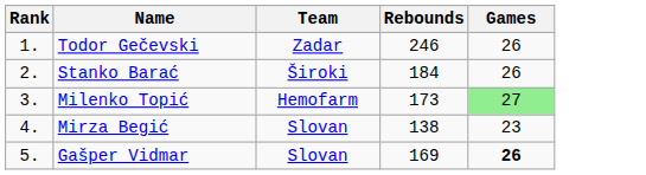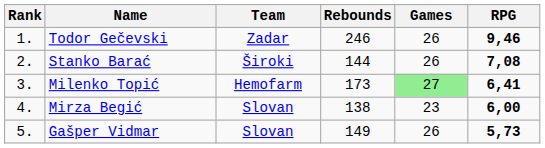+ column: RPG | 9,46 | 7,08 | 6,41 | 6,00 | 5,73
Stanko Barać | Rebounds: 184 -> 144
Gašper Vidmar | Rebounds: 169 -> 149
Gašper Vidmar | Games: bold -> normal
